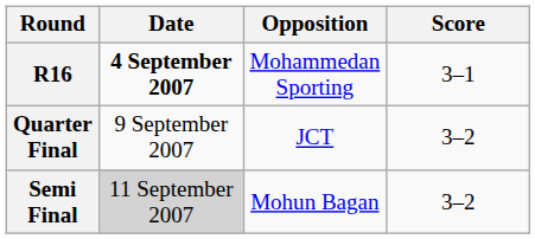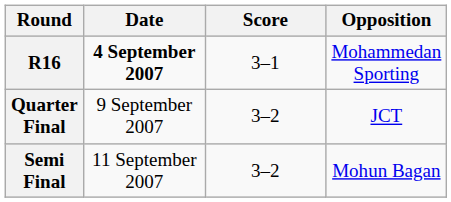columns swapped: Opposition <-> Score
Semi Final | Date: lightgrey background -> no background
